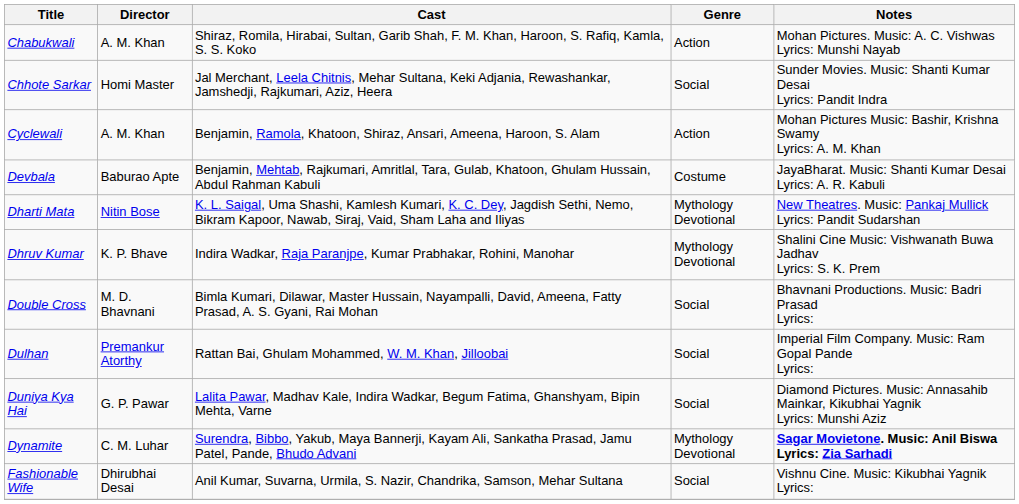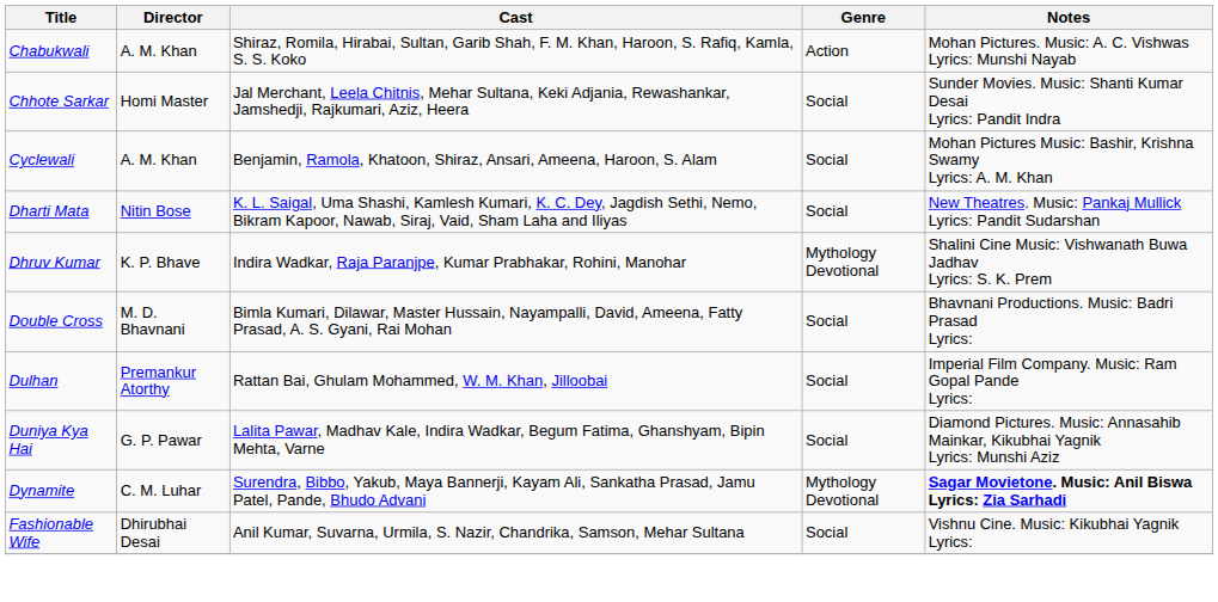Cyclewali | Genre: Action -> Social
- row: Devbala | Baburao Apte | Benjamin, Mehtab, Rajkumari, Amritlal, Tara, Gulab, Khatoon, Ghulam Hussain, Abdul Rahman Kabuli | Costume | JayaBharat. Music: Shanti Kumar Desai Lyrics: A. R. Kabuli
Dharti Mata | Genre: Mythology Devotional -> Social
